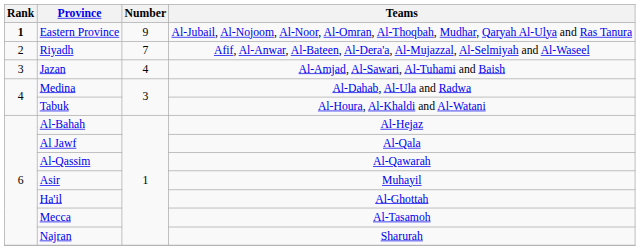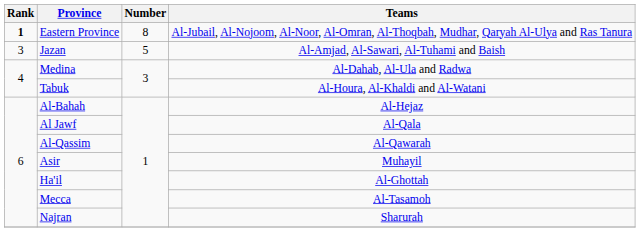Eastern Province | Number: 9 -> 8
- row: 2 | Riyadh | 7 | Afif, Al-Anwar, Al-Bateen, Al-Dera'a, Al-Mujazzal, Al-Selmiyah and Al-Waseel
Jazan | Number: 4 -> 5
